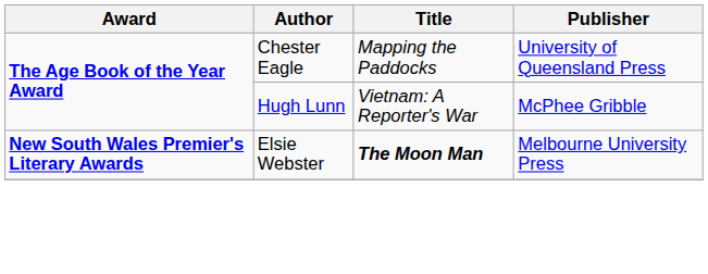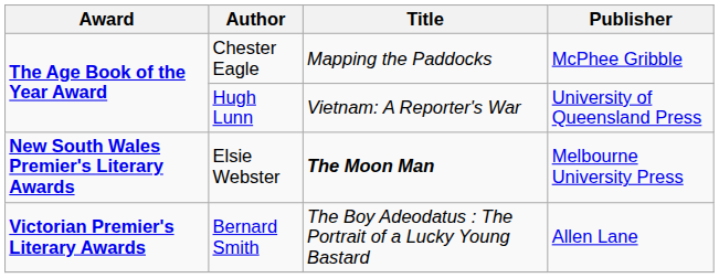Chester Eagle | Publisher: University of Queensland Press -> McPhee Gribble
Hugh Lunn | Publisher: McPhee Gribble -> University of Queensland Press
+ row: Victorian Premier's Literary Awards | Bernard Smith | The Boy Adeodatus : The Portrait of a Lucky Young Bastard | Allen Lane
